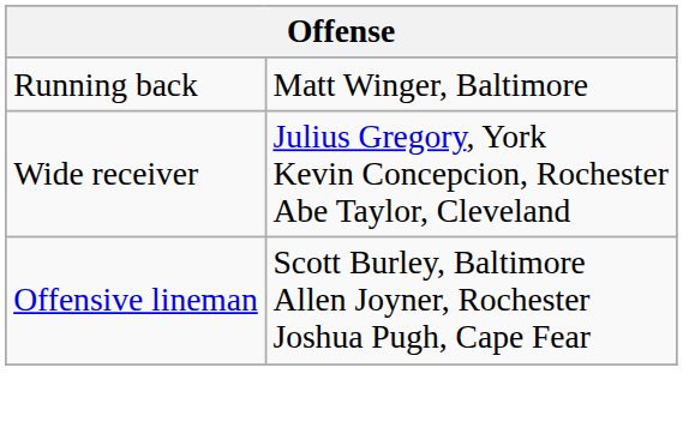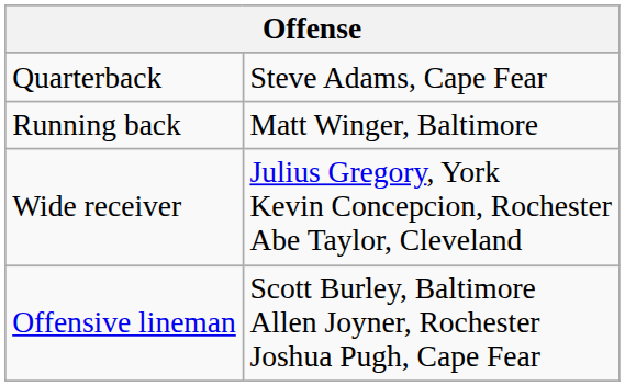+ row: Quarterback | Steve Adams, Cape Fear
